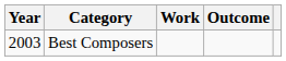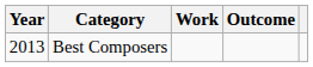Best Composers | Year: 2003 -> 2013
